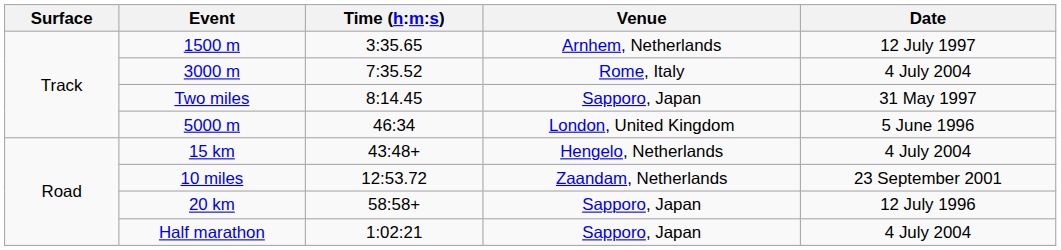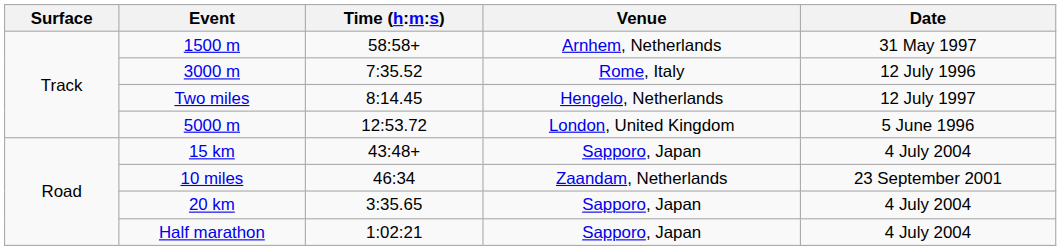1500 m | Time (h:m:s): 3:35.65 -> 58:58+
1500 m | Date: 12 July 1997 -> 31 May 1997
3000 m | Date: 4 July 2004 -> 12 July 1996
Two miles | Venue: Sapporo, Japan -> Hengelo, Netherlands
Two miles | Date: 31 May 1997 -> 12 July 1997
5000 m | Time (h:m:s): 46:34 -> 12:53.72
15 km | Venue: Hengelo, Netherlands -> Sapporo, Japan
10 miles | Time (h:m:s): 12:53.72 -> 46:34
20 km | Time (h:m:s): 58:58+ -> 3:35.65
20 km | Date: 12 July 1996 -> 4 July 2004
